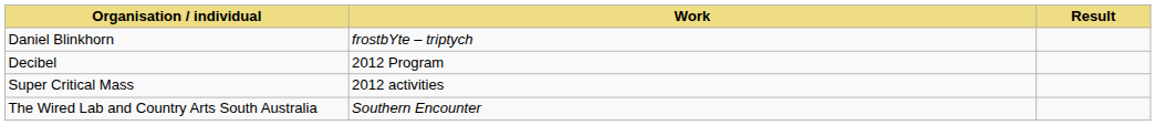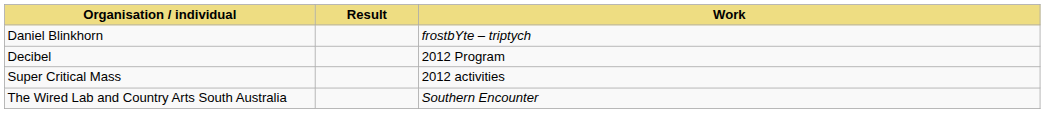columns swapped: Work <-> Result
